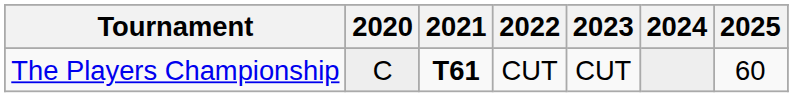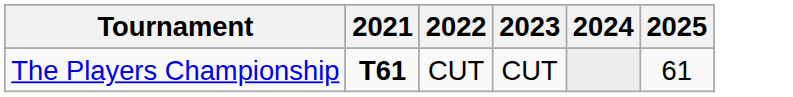- column: 2020 | C
The Players Championship | 2025: 60 -> 61
